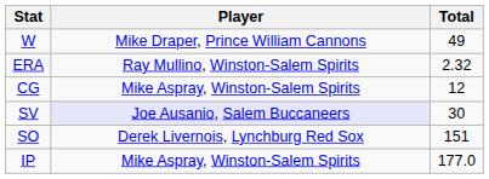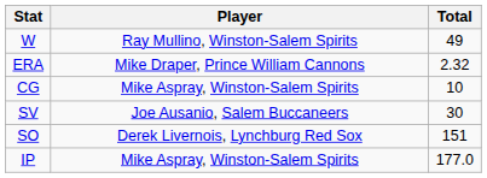W | Player: Mike Draper, Prince William Cannons -> Ray Mullino, Winston-Salem Spirits
ERA | Player: Ray Mullino, Winston-Salem Spirits -> Mike Draper, Prince William Cannons
CG | Total: 12 -> 10
SV | Player: lavender background -> no background
